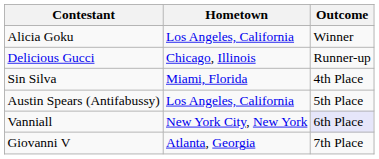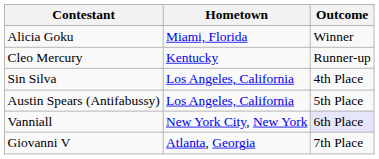Alicia Goku | Hometown: Los Angeles, California -> Miami, Florida
+ row: Cleo Mercury | Kentucky | Runner-up
- row: Delicious Gucci | Chicago, Illinois | Runner-up
Sin Silva | Hometown: Miami, Florida -> Los Angeles, California
